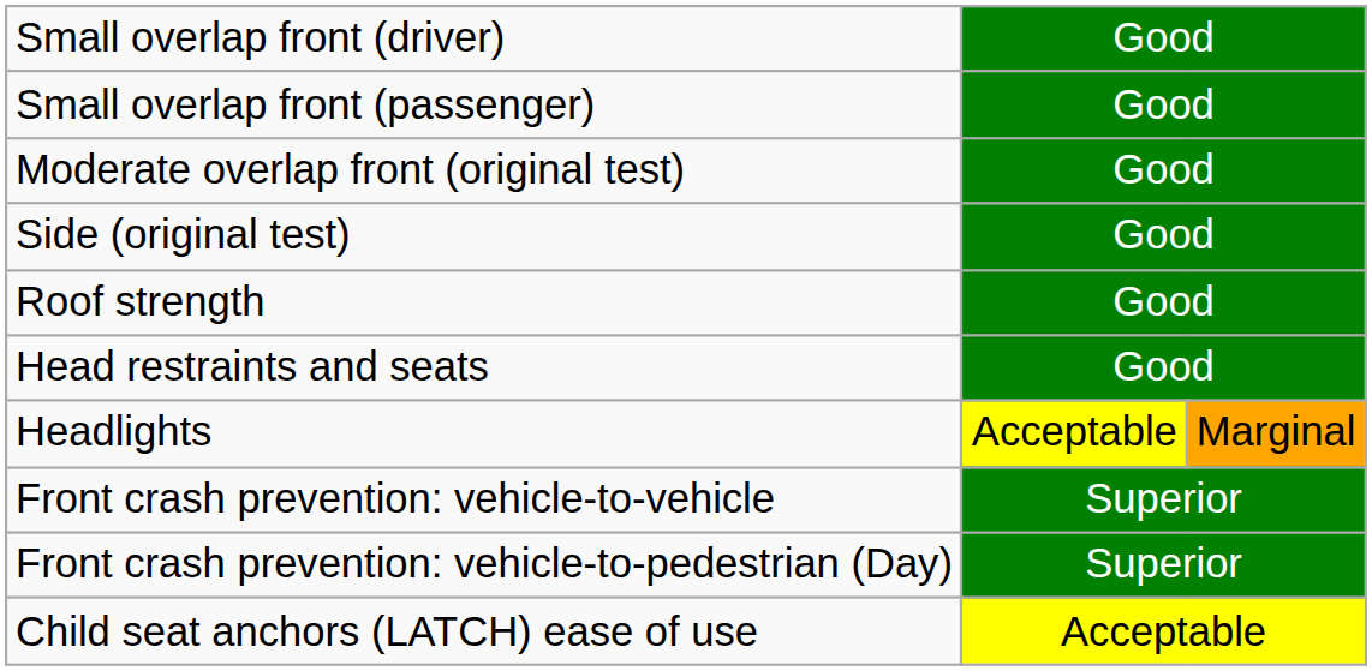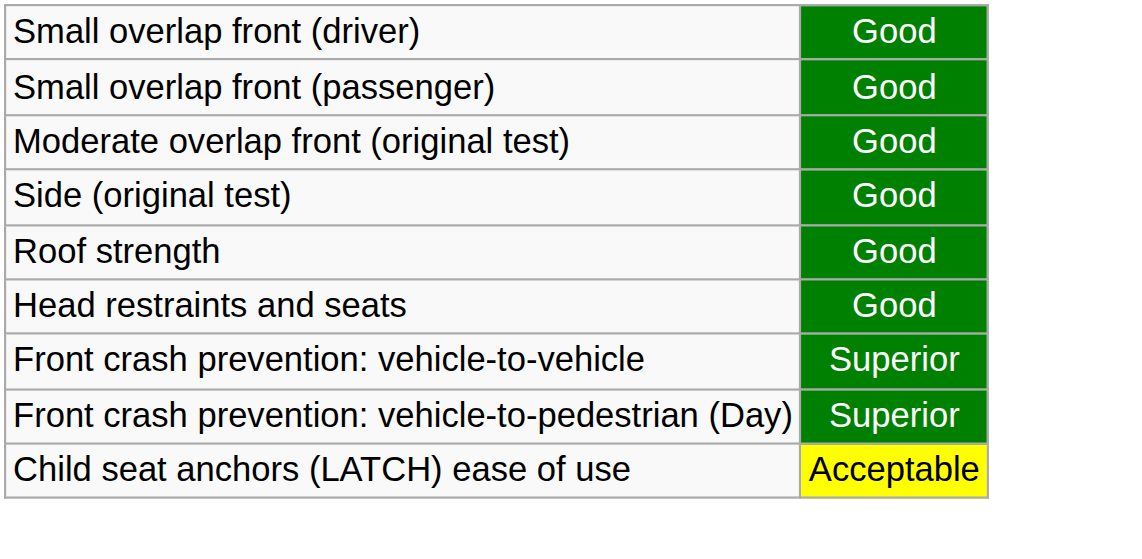- row: Headlights | Acceptable | Marginal
